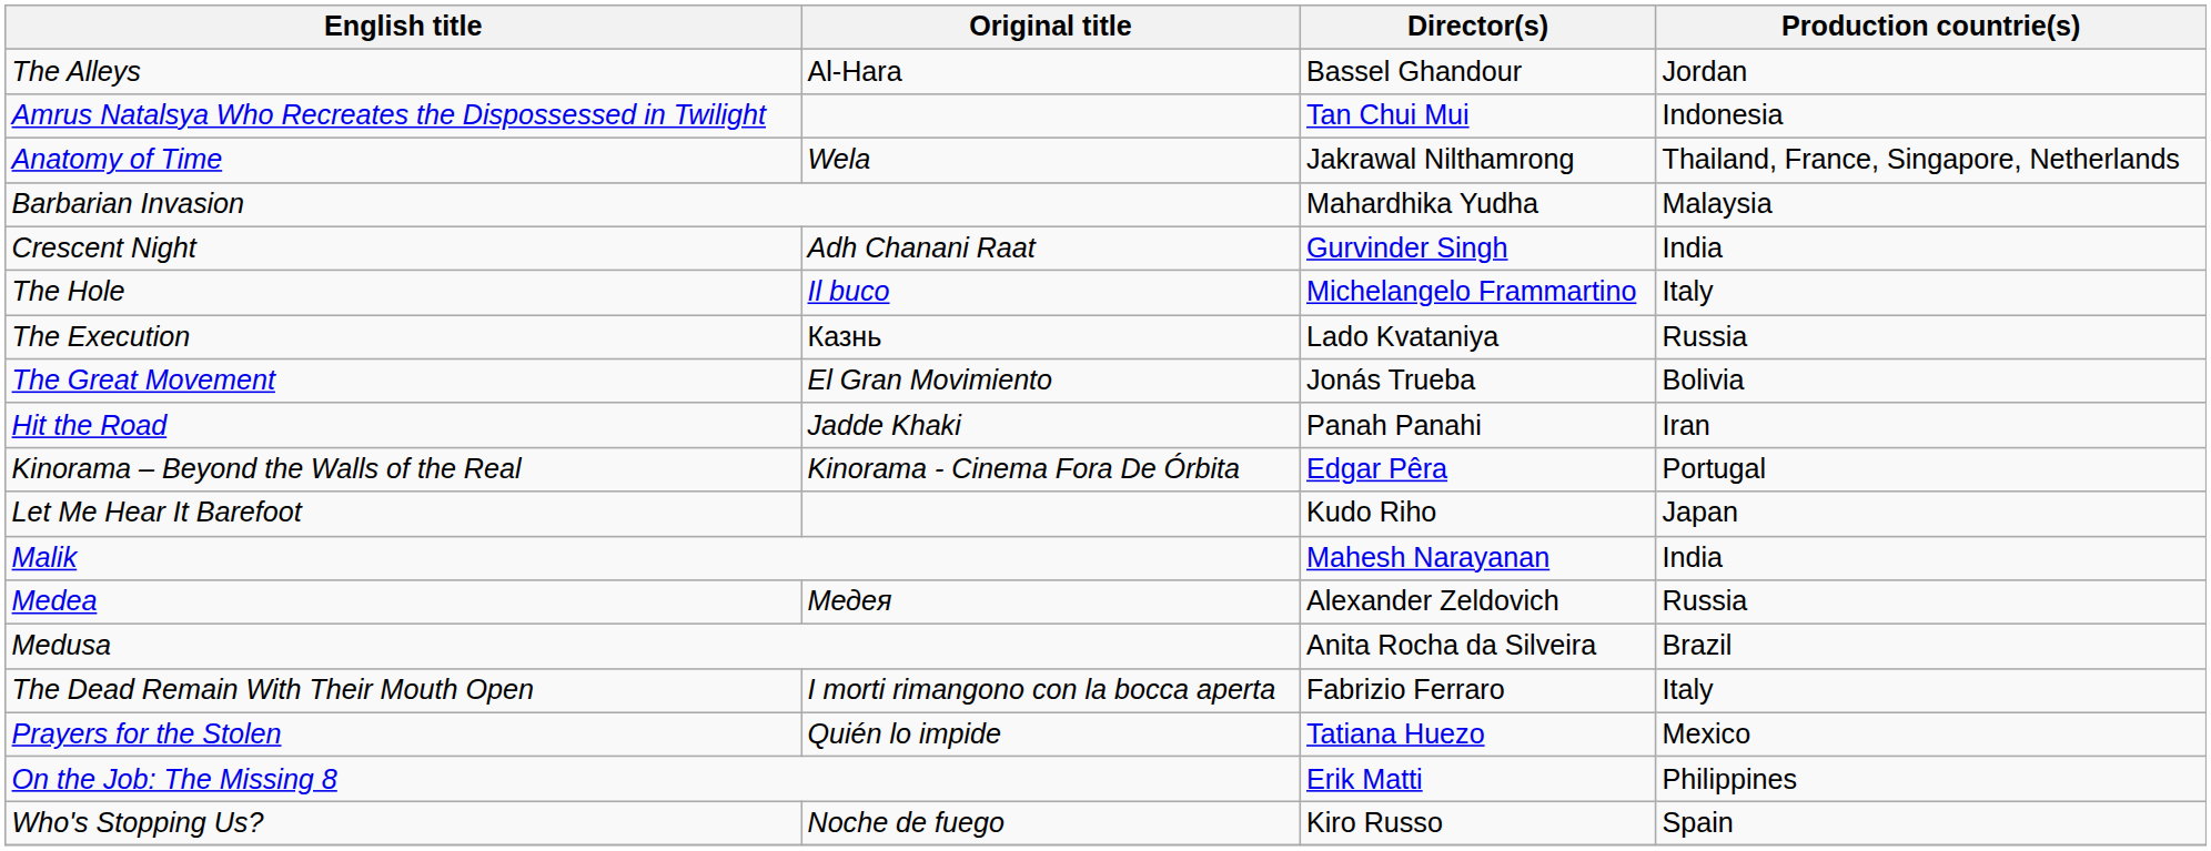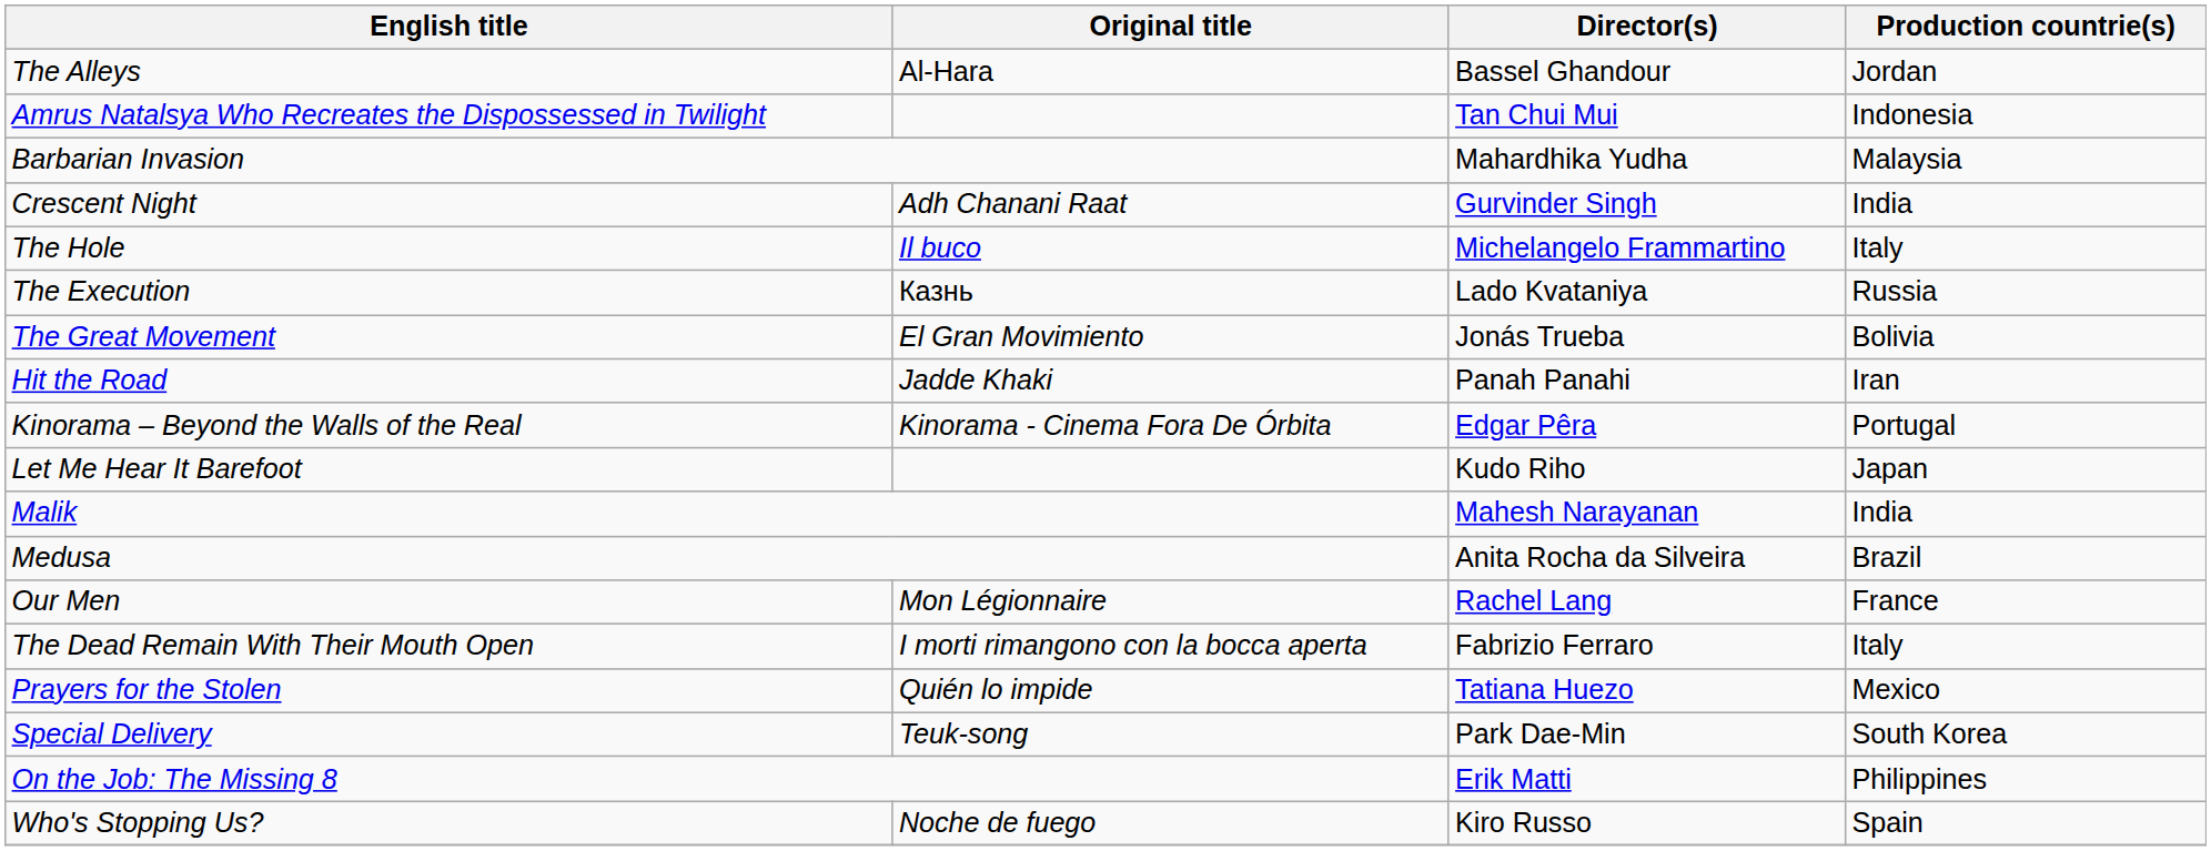- row: Anatomy of Time | Wela | Jakrawal Nilthamrong | Thailand, France, Singapore, Netherlands
- row: Medea | Медея | Alexander Zeldovich | Russia
+ row: Our Men | Mon Légionnaire | Rachel Lang | France
+ row: Special Delivery | Teuk-song | Park Dae-Min | South Korea
